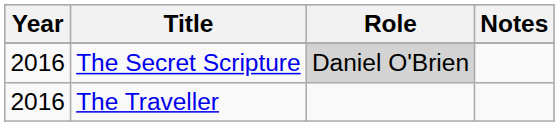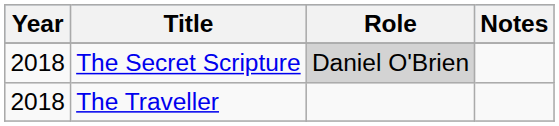The Secret Scripture | Year: 2016 -> 2018
The Traveller | Year: 2016 -> 2018
